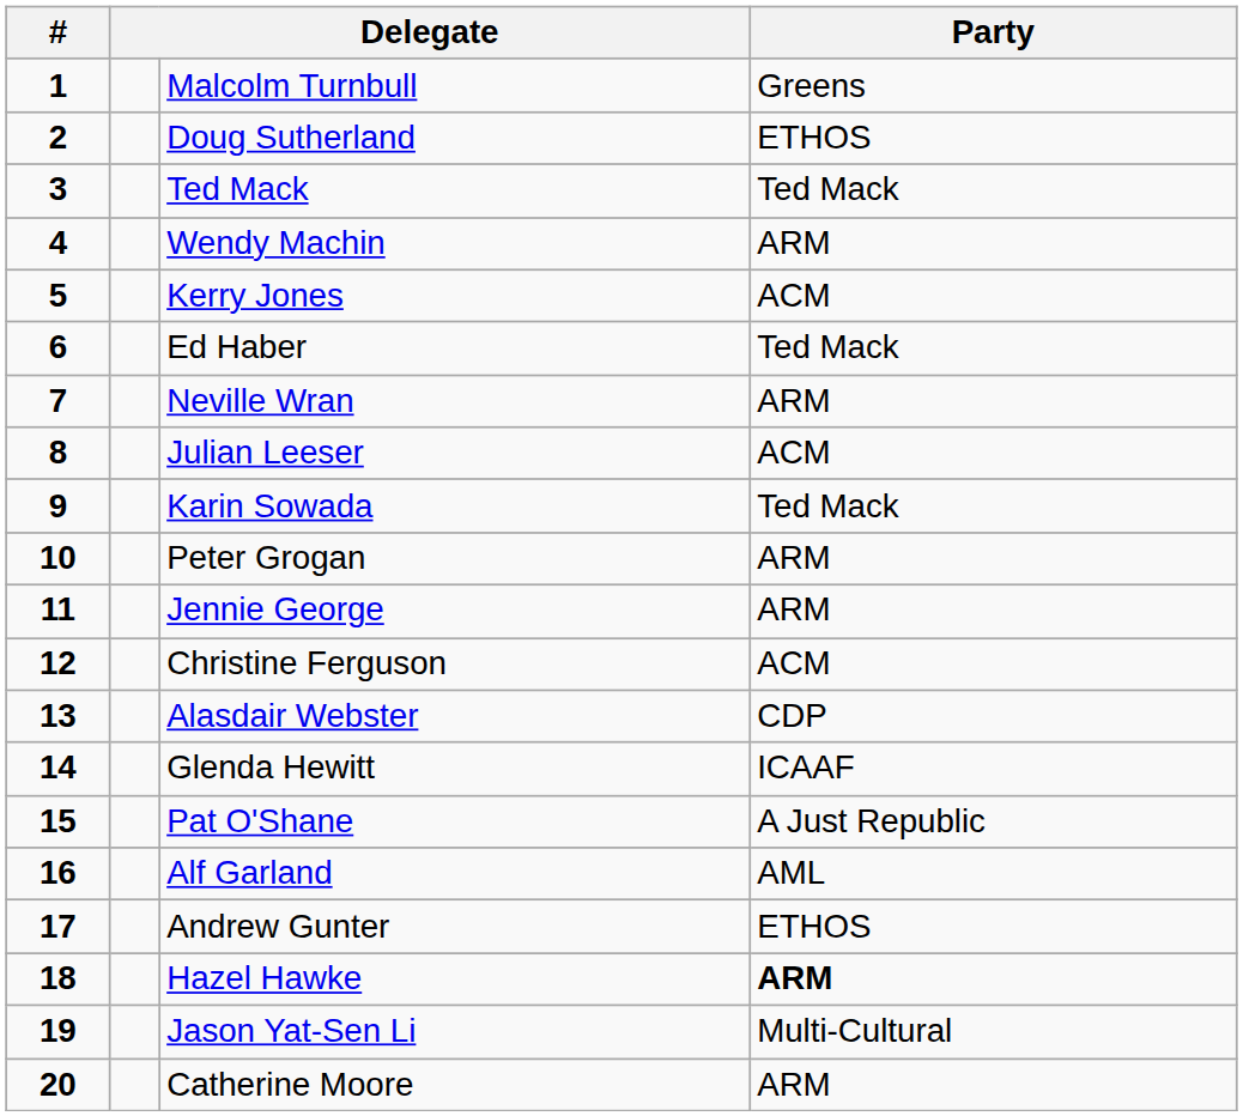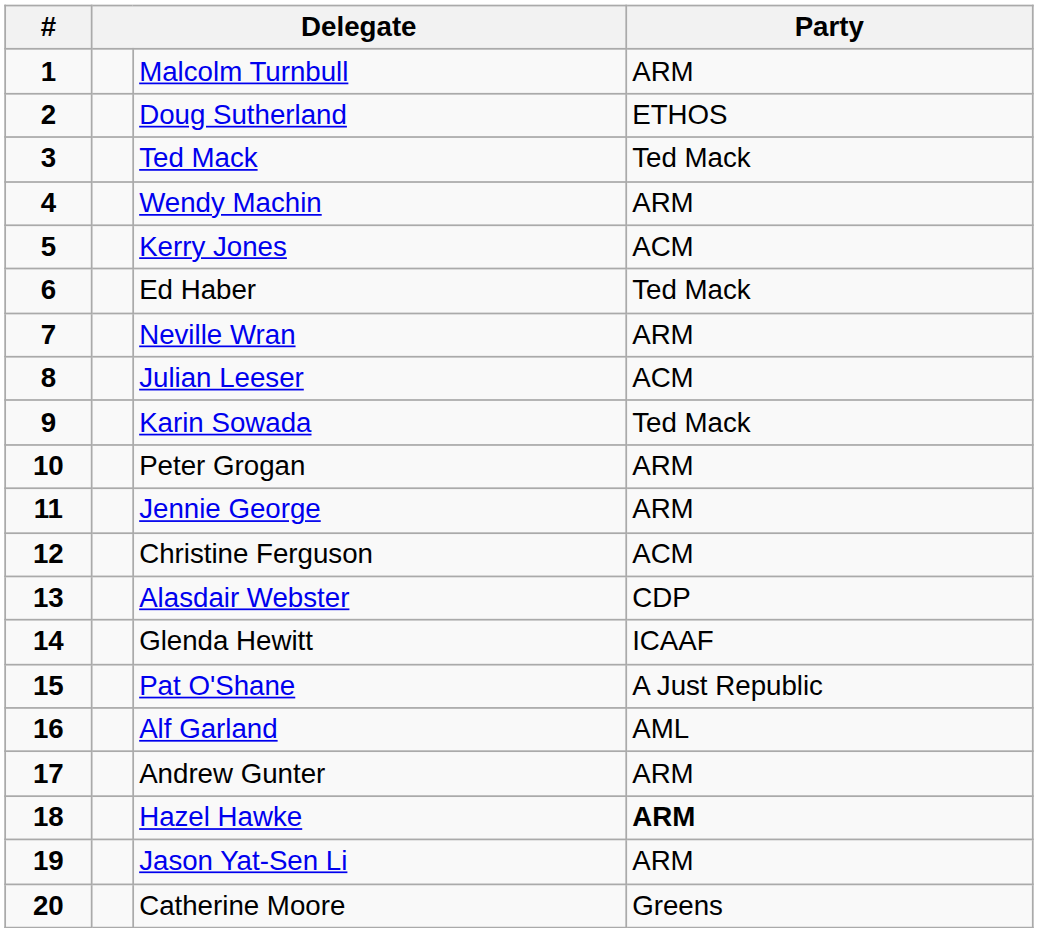Malcolm Turnbull | Party: Greens -> ARM
Andrew Gunter | Party: ETHOS -> ARM
Jason Yat-Sen Li | Party: Multi-Cultural -> ARM
Catherine Moore | Party: ARM -> Greens
